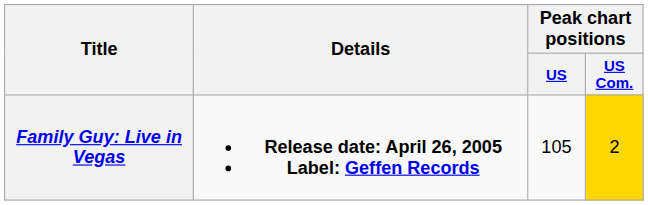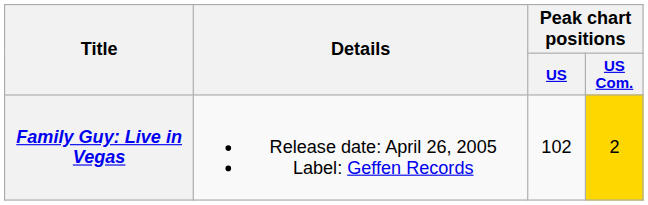Family Guy: Live in Vegas | Details: bold -> normal
Family Guy: Live in Vegas | Peak chart positions / US: 105 -> 102
